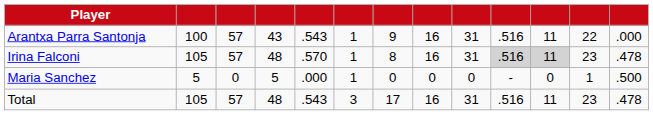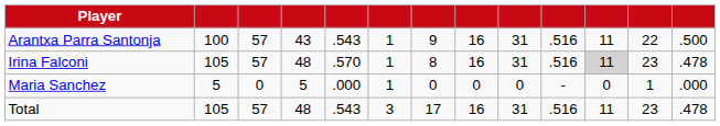Arantxa Parra Santonja | column 13: .000 -> .500
Irina Falconi | column 10: lightgrey background -> no background
Maria Sanchez | column 13: .500 -> .000
